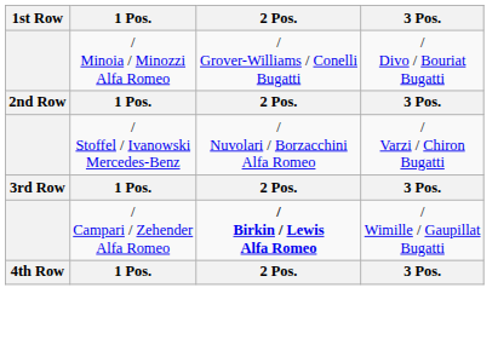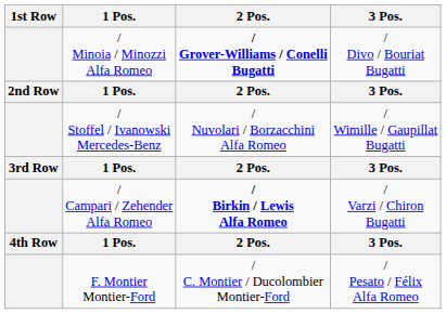/ Minoia / Minozzi Alfa Romeo | 2 Pos.: normal -> bold
/ Stoffel / Ivanowski Mercedes-Benz | 3 Pos.: / Varzi / Chiron Bugatti -> / Wimille / Gaupillat Bugatti
/ Campari / Zehender Alfa Romeo | 3 Pos.: / Wimille / Gaupillat Bugatti -> / Varzi / Chiron Bugatti
+ row: F. Montier Montier-Ford | / C. Montier / Ducolombier Montier-Ford | / Pesato / Félix Alfa Romeo
